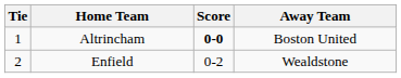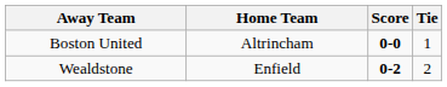columns swapped: Tie <-> Away Team
Enfield | Score: normal -> bold
